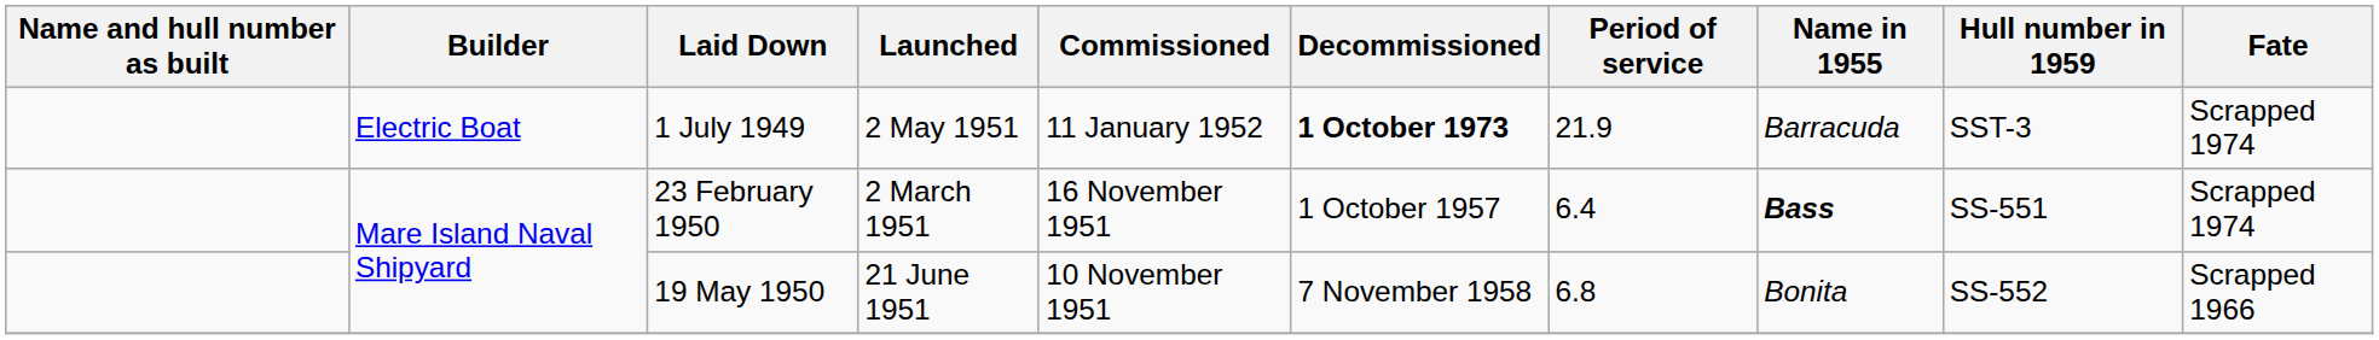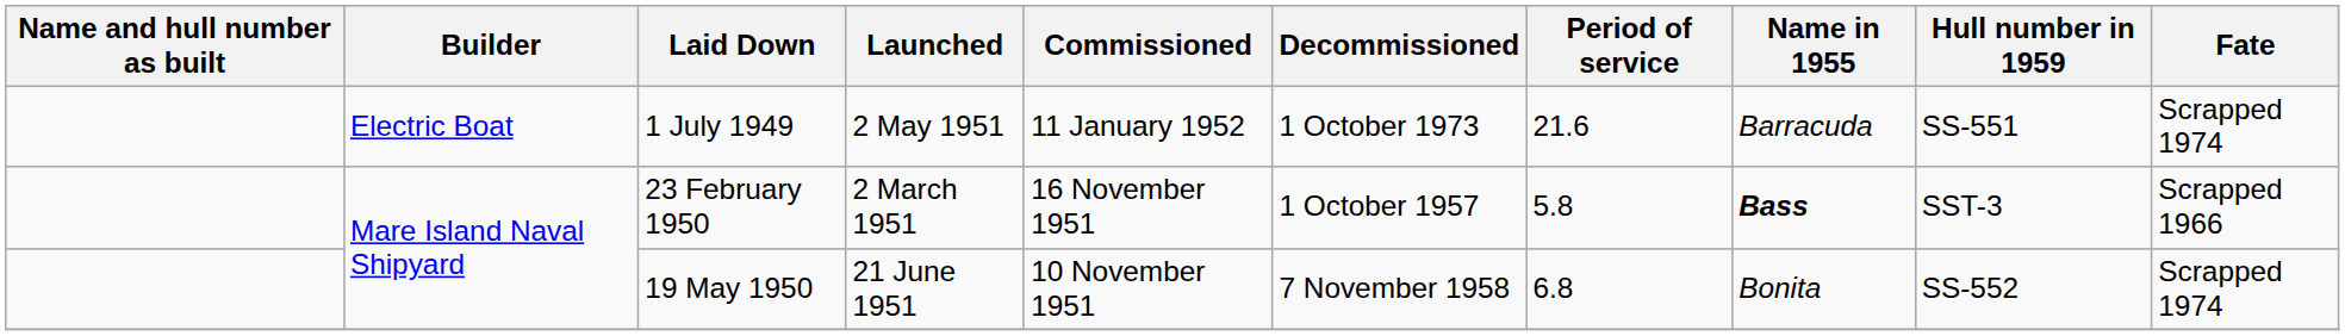1 July 1949 | Decommissioned: bold -> normal
1 July 1949 | Period of service: 21.9 -> 21.6
1 July 1949 | Hull number in 1959: SST-3 -> SS-551
23 February 1950 | Period of service: 6.4 -> 5.8
23 February 1950 | Hull number in 1959: SS-551 -> SST-3
23 February 1950 | Fate: Scrapped 1974 -> Scrapped 1966
19 May 1950 | Fate: Scrapped 1966 -> Scrapped 1974
